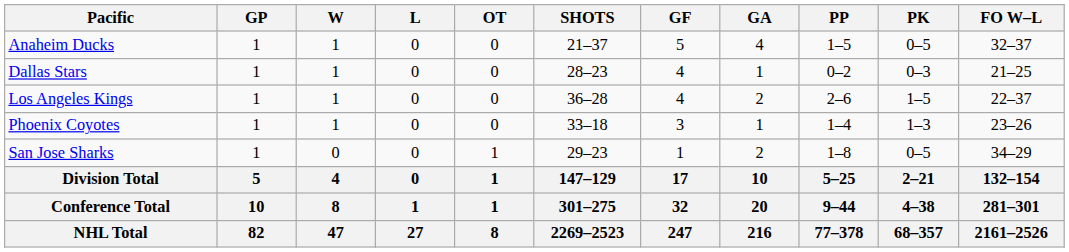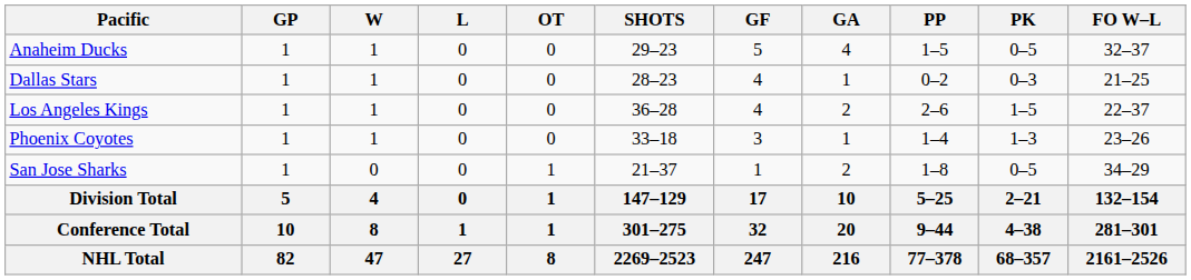Anaheim Ducks | SHOTS: 21–37 -> 29–23
San Jose Sharks | SHOTS: 29–23 -> 21–37
